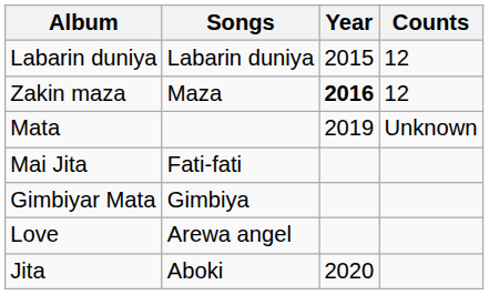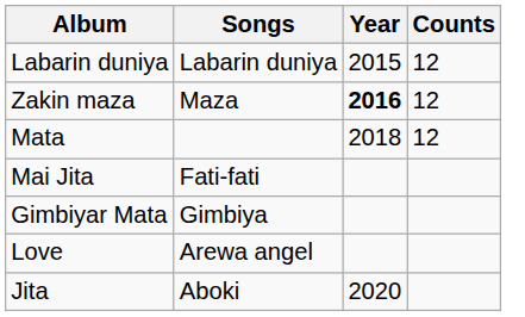Mata | Year: 2019 -> 2018
Mata | Counts: Unknown -> 12
